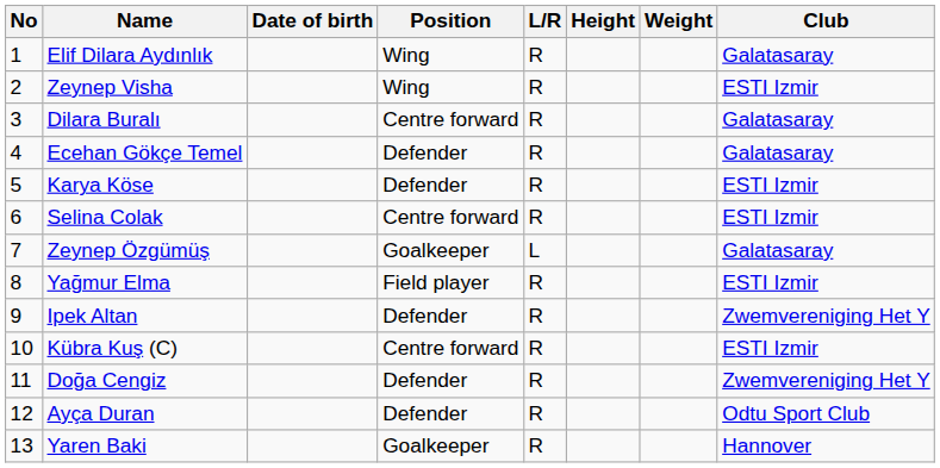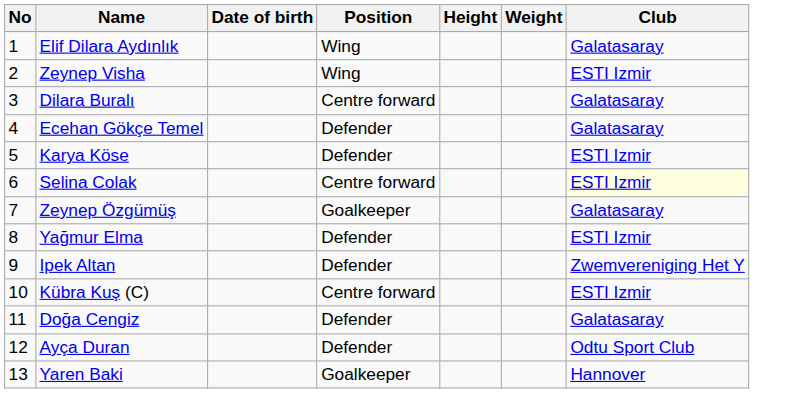- column: L/R | R | R | R | R | R | R | L | R | R | R | R | R | R
Selina Colak | Club: no background -> lightyellow background
Yağmur Elma | Position: Field player -> Defender
Doğa Cengiz | Club: Zwemvereniging Het Y -> Galatasaray
